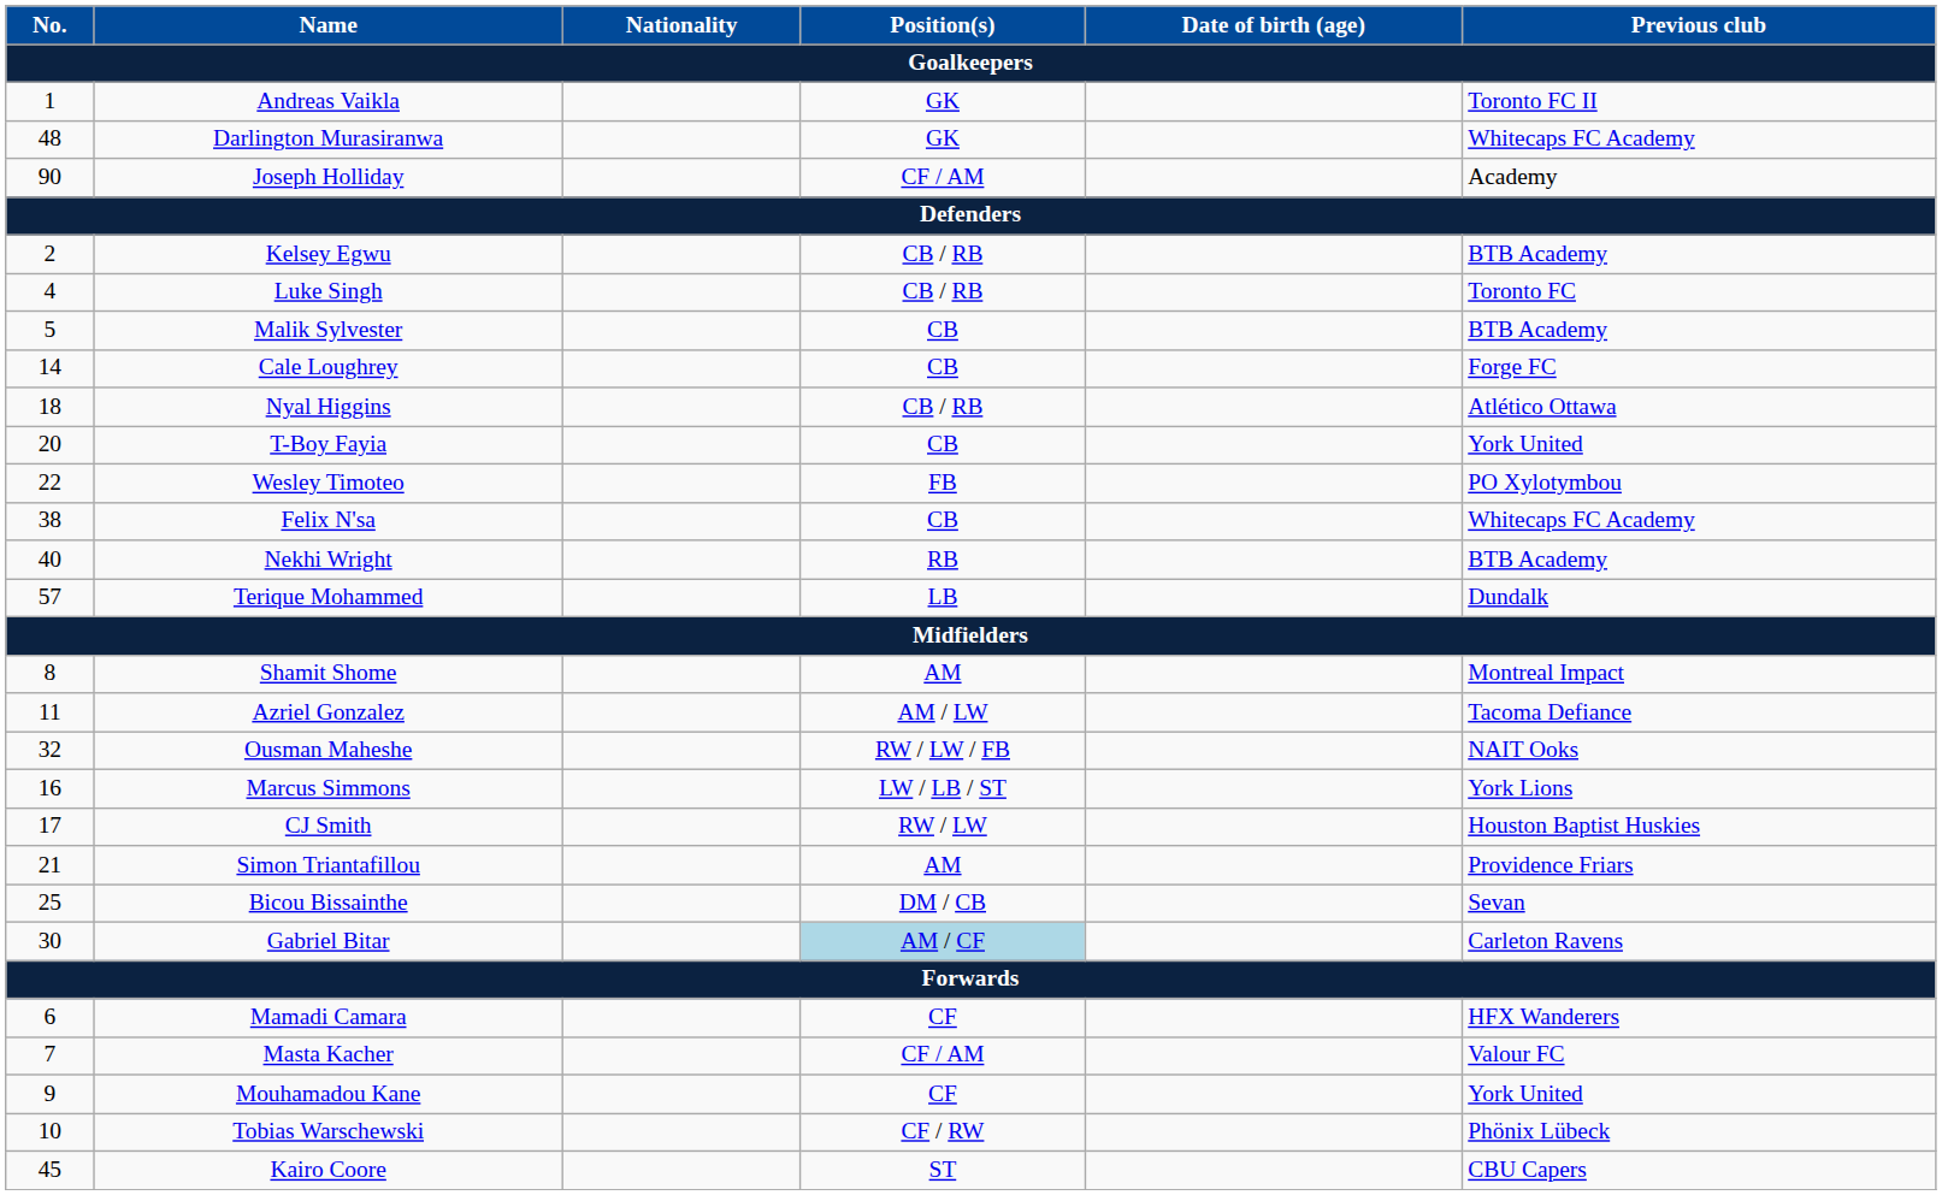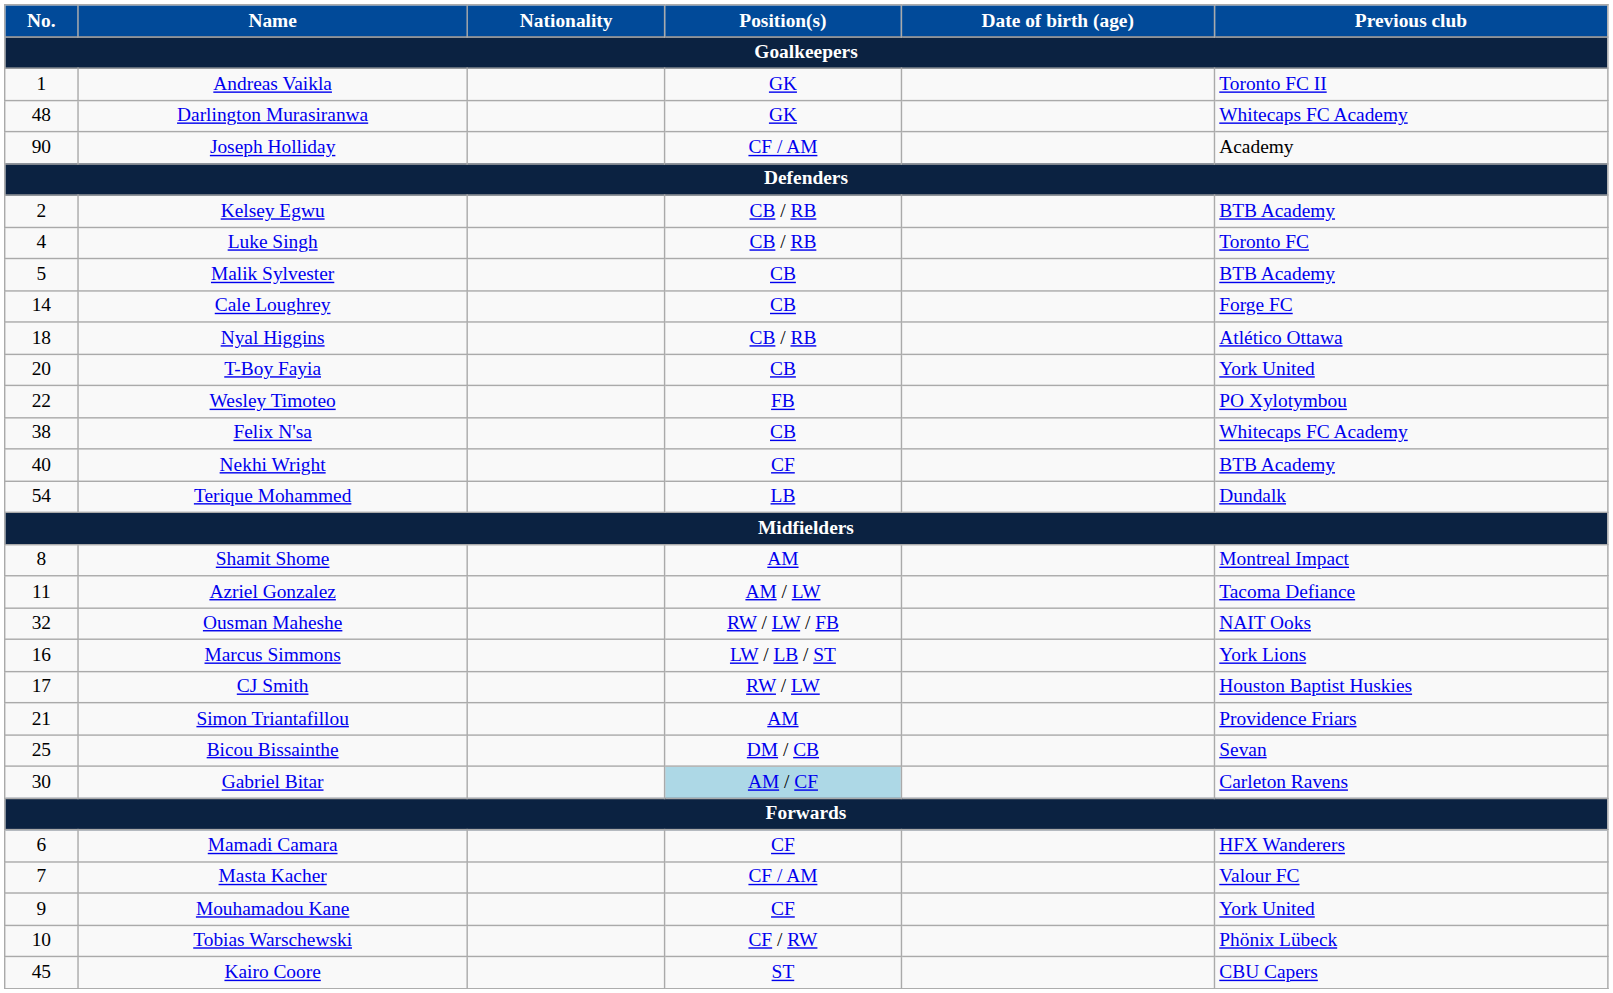Nekhi Wright | Position(s): RB -> CF
Terique Mohammed | No.: 57 -> 54
